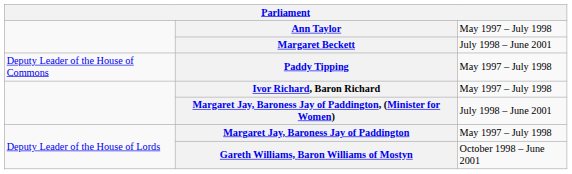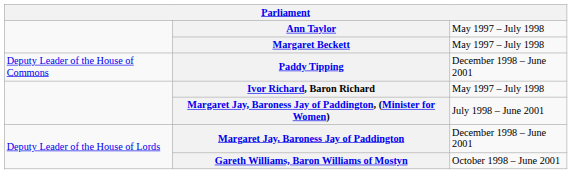Margaret Beckett | column 3: July 1998 – June 2001 -> May 1997 – July 1998
Paddy Tipping | column 3: May 1997 – July 1998 -> December 1998 – June 2001
Margaret Jay, Baroness Jay of Paddington | column 3: May 1997 – July 1998 -> December 1998 – June 2001
